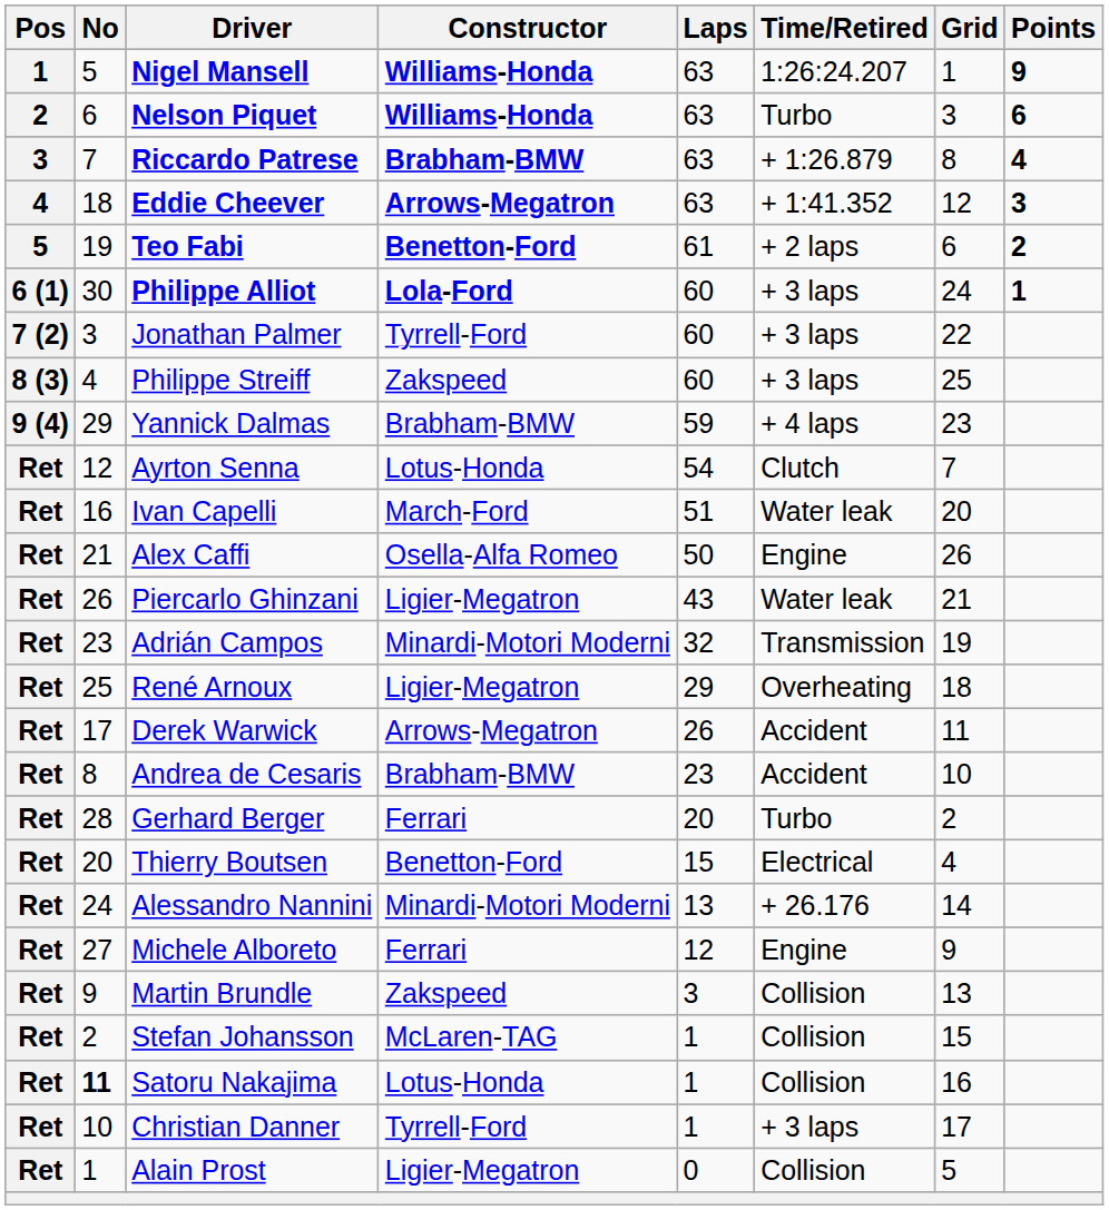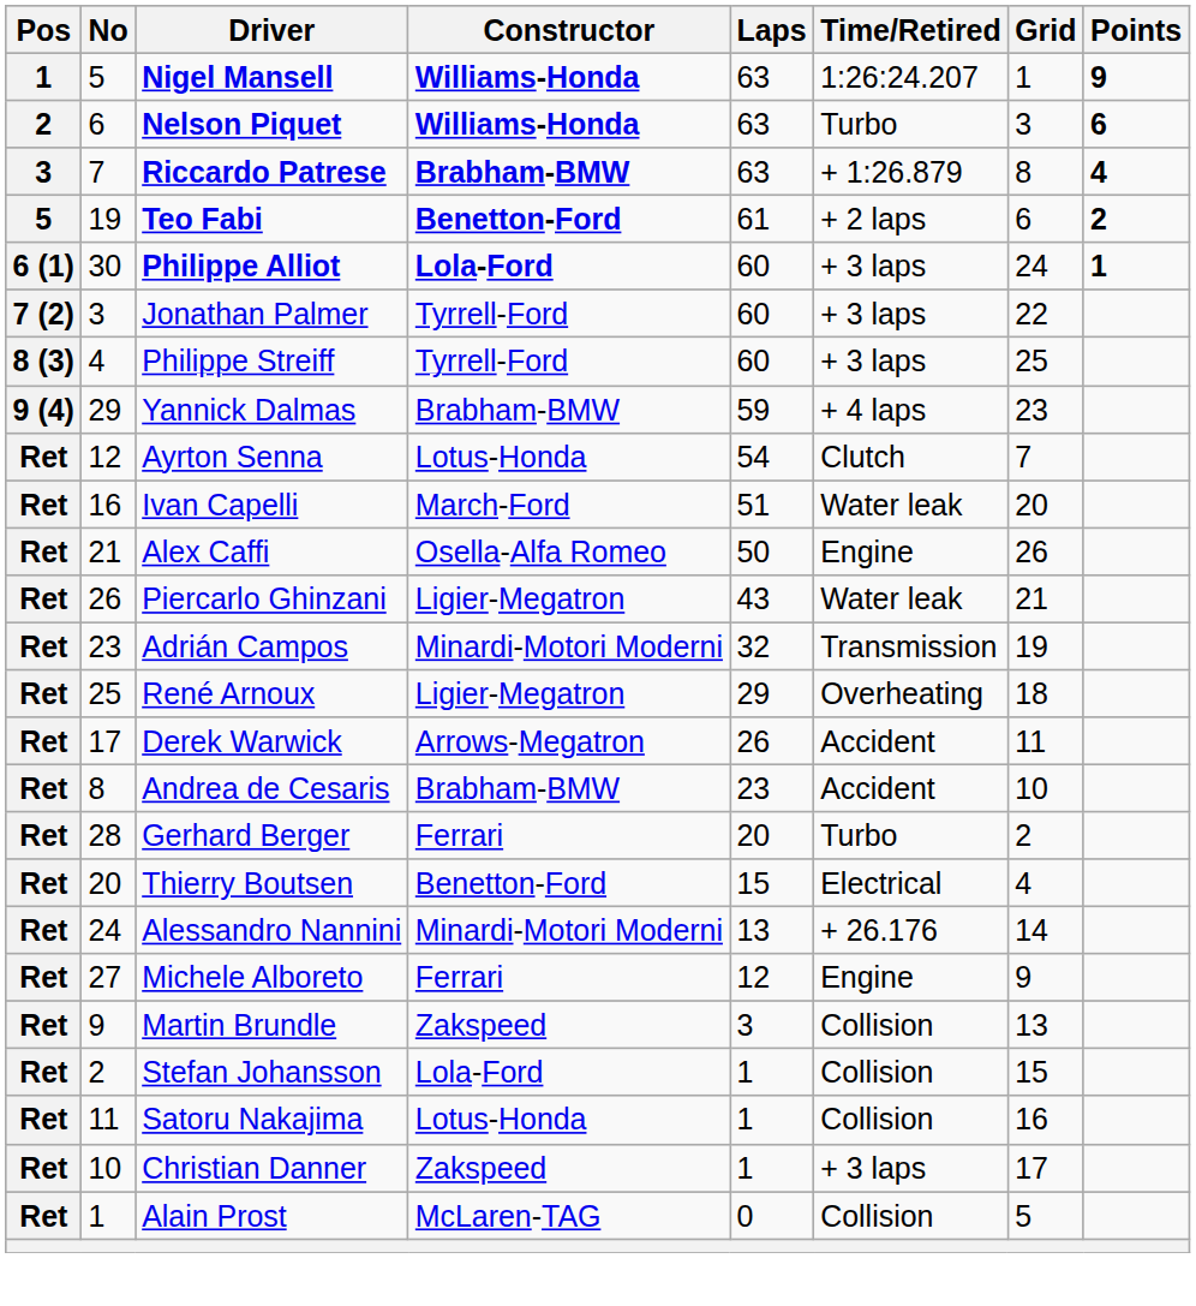- row: 4 | 18 | Eddie Cheever | Arrows-Megatron | 63 | + 1:41.352 | 12 | 3
Philippe Streiff | Constructor: Zakspeed -> Tyrrell-Ford
Stefan Johansson | Constructor: McLaren-TAG -> Lola-Ford
Satoru Nakajima | No: bold -> normal
Christian Danner | Constructor: Tyrrell-Ford -> Zakspeed
Alain Prost | Constructor: Ligier-Megatron -> McLaren-TAG
